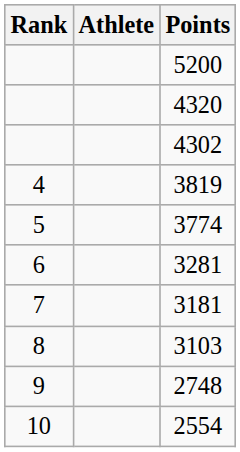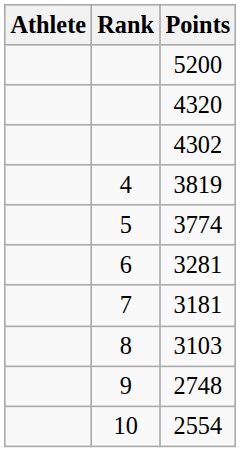columns swapped: Rank <-> Athlete
